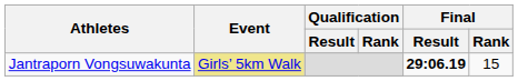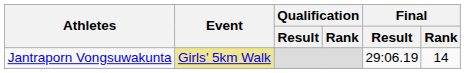Jantraporn Vongsuwakunta | Final / Result: bold -> normal
Jantraporn Vongsuwakunta | Final / Rank: 15 -> 14
